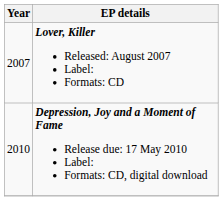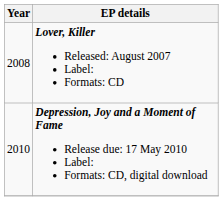Lover, Killer Released: August 2007 Label: Formats: CD | Year: 2007 -> 2008
